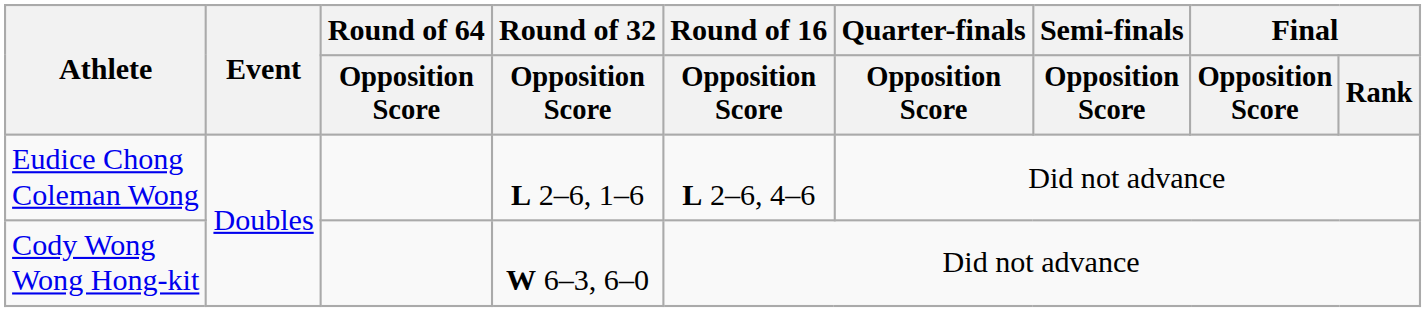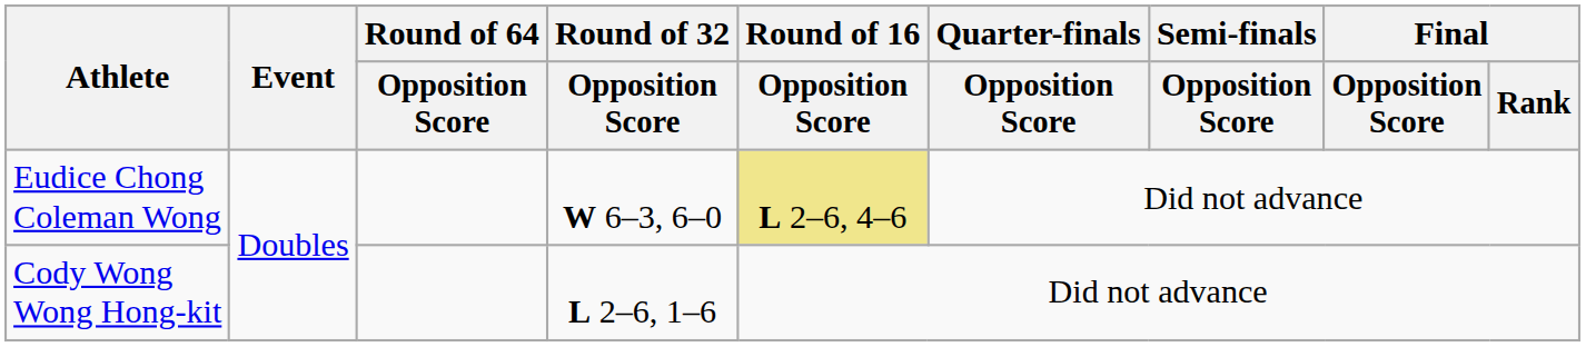Eudice Chong Coleman Wong | Round of 32 / Opposition Score: L 2–6, 1–6 -> W 6–3, 6–0
Eudice Chong Coleman Wong | Round of 16 / Opposition Score: no background -> khaki background
Cody Wong Wong Hong-kit | Round of 32 / Opposition Score: W 6–3, 6–0 -> L 2–6, 1–6
